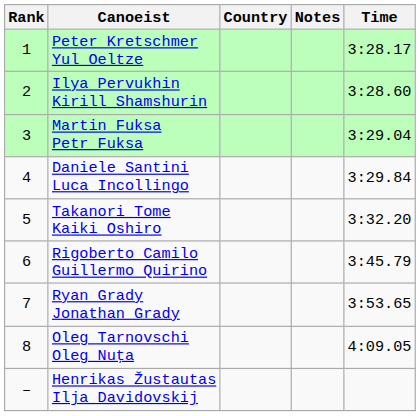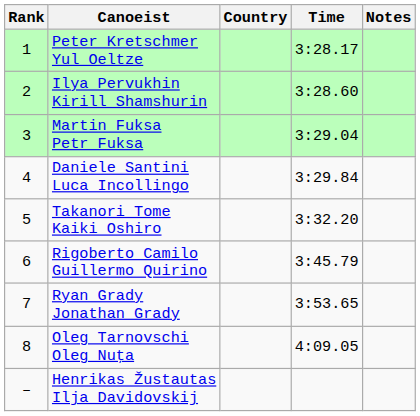columns swapped: Time <-> Notes
